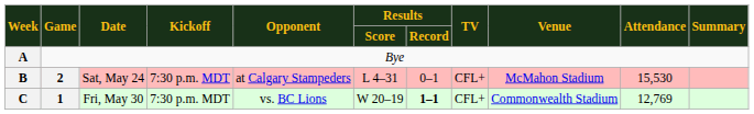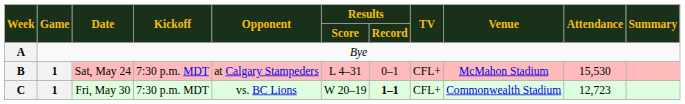B | Game: 2 -> 1
C | Attendance: 12,769 -> 12,723
